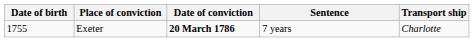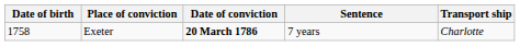Exeter | Date of birth: 1755 -> 1758
